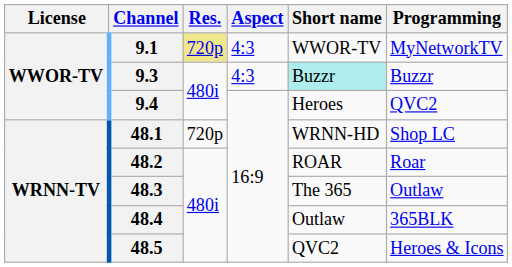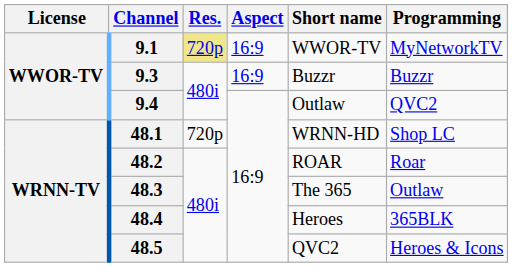9.1 | Aspect: 4:3 -> 16:9
9.3 | Aspect: 4:3 -> 16:9
9.3 | Short name: paleturquoise background -> no background
9.4 | Short name: Heroes -> Outlaw
48.4 | Short name: Outlaw -> Heroes
